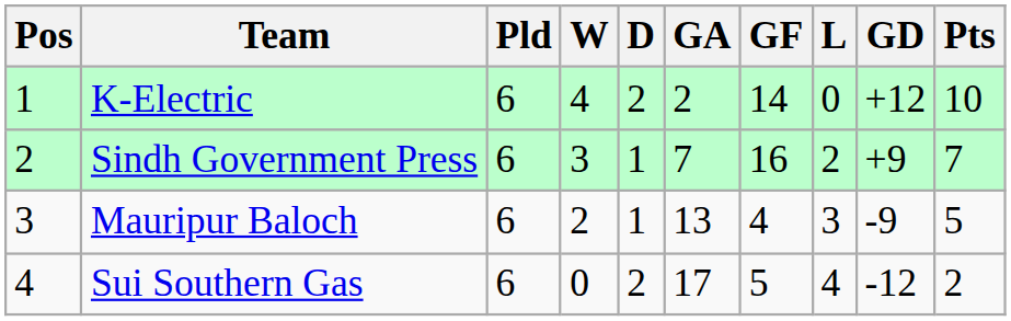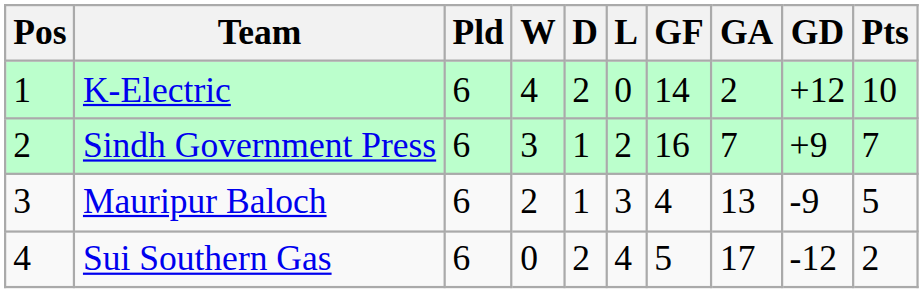columns swapped: L <-> GA
